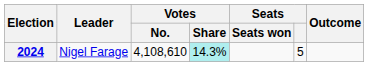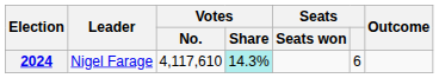2024 | Votes / No.: 4,108,610 -> 4,117,610
2024 | Seats: 5 -> 6
